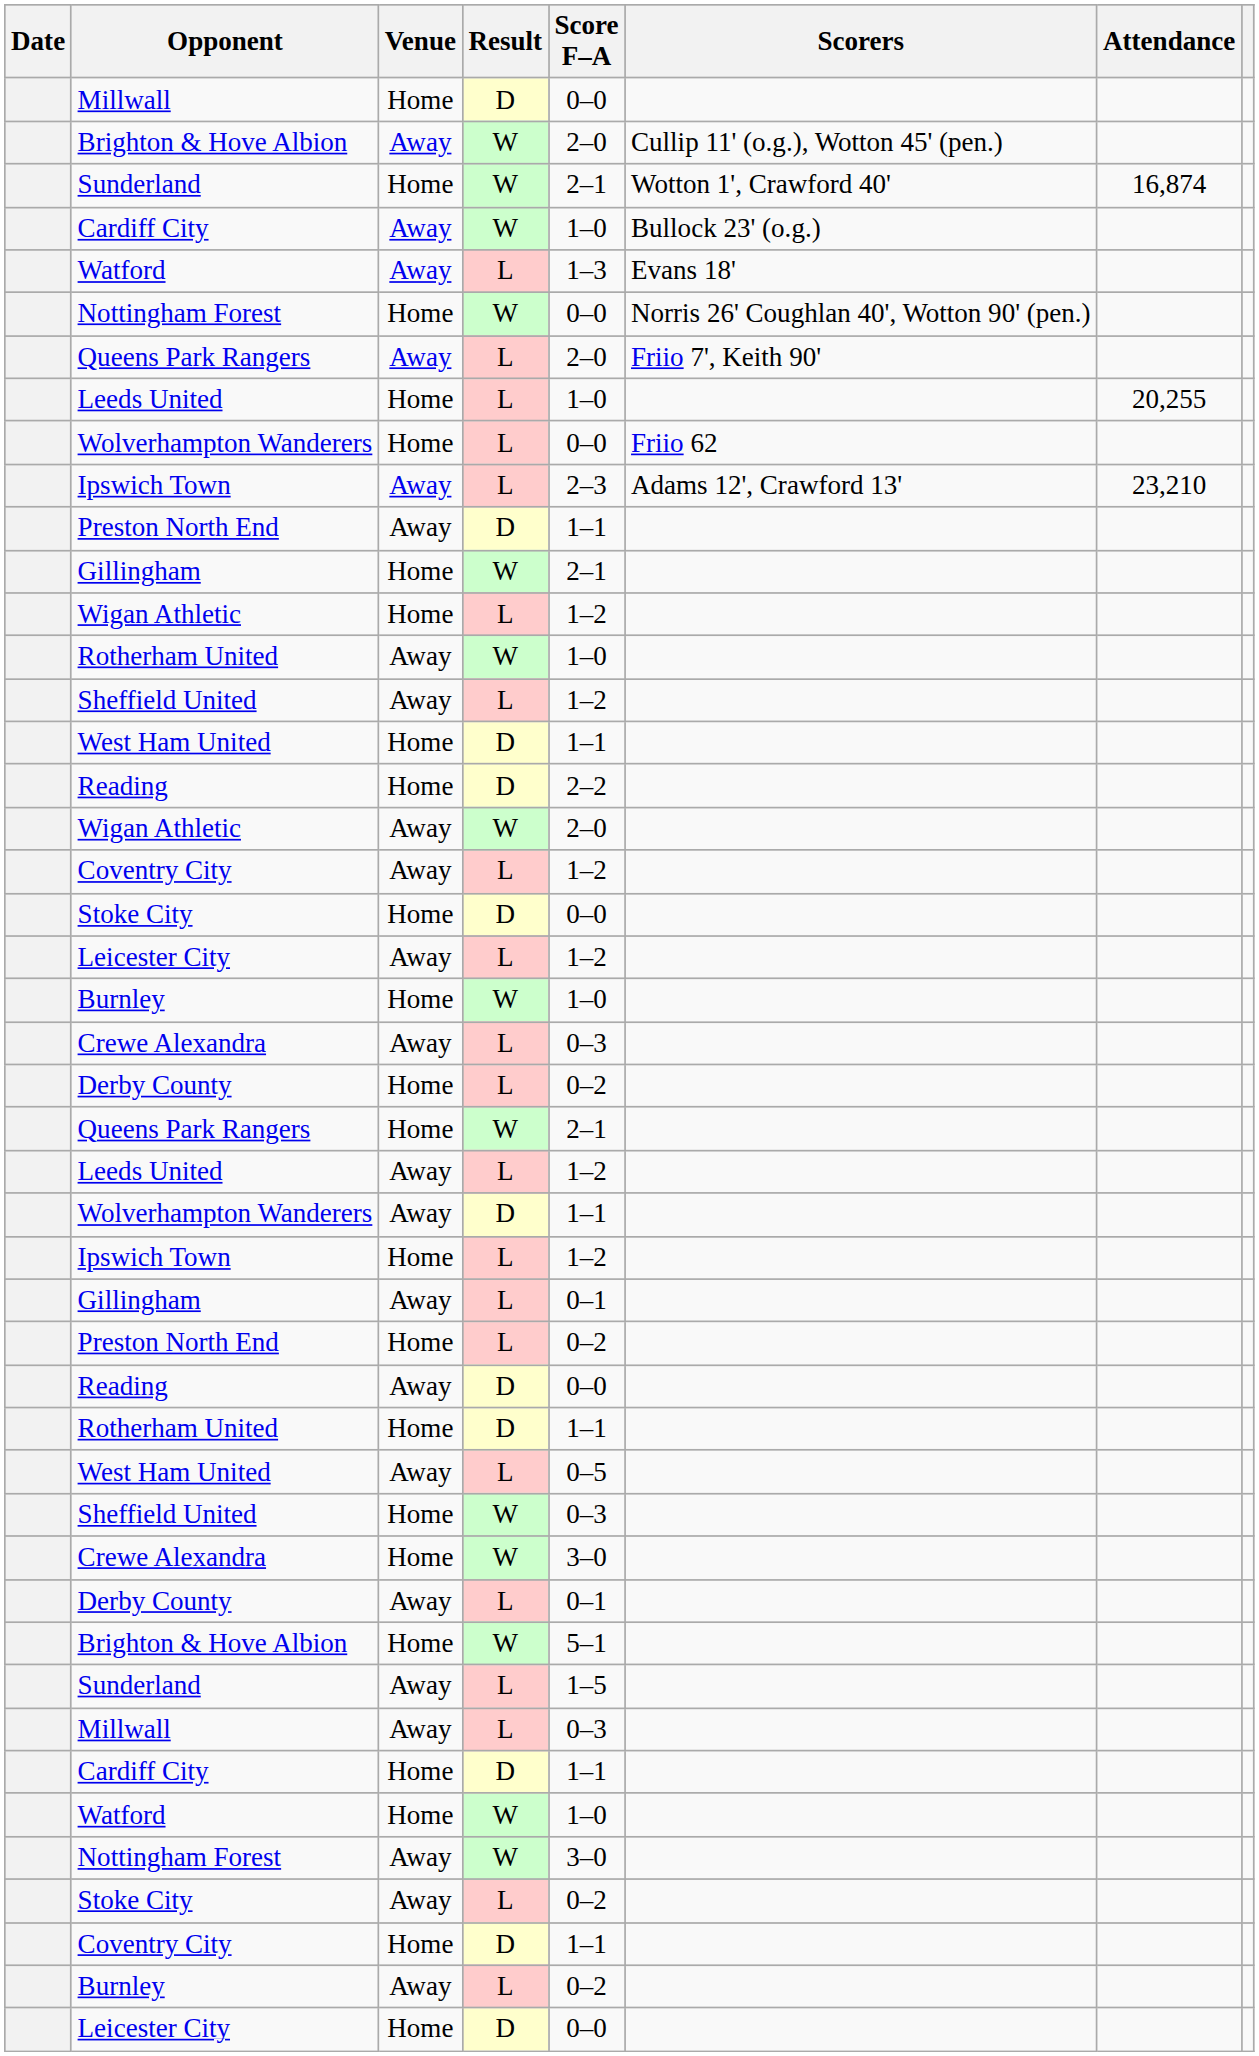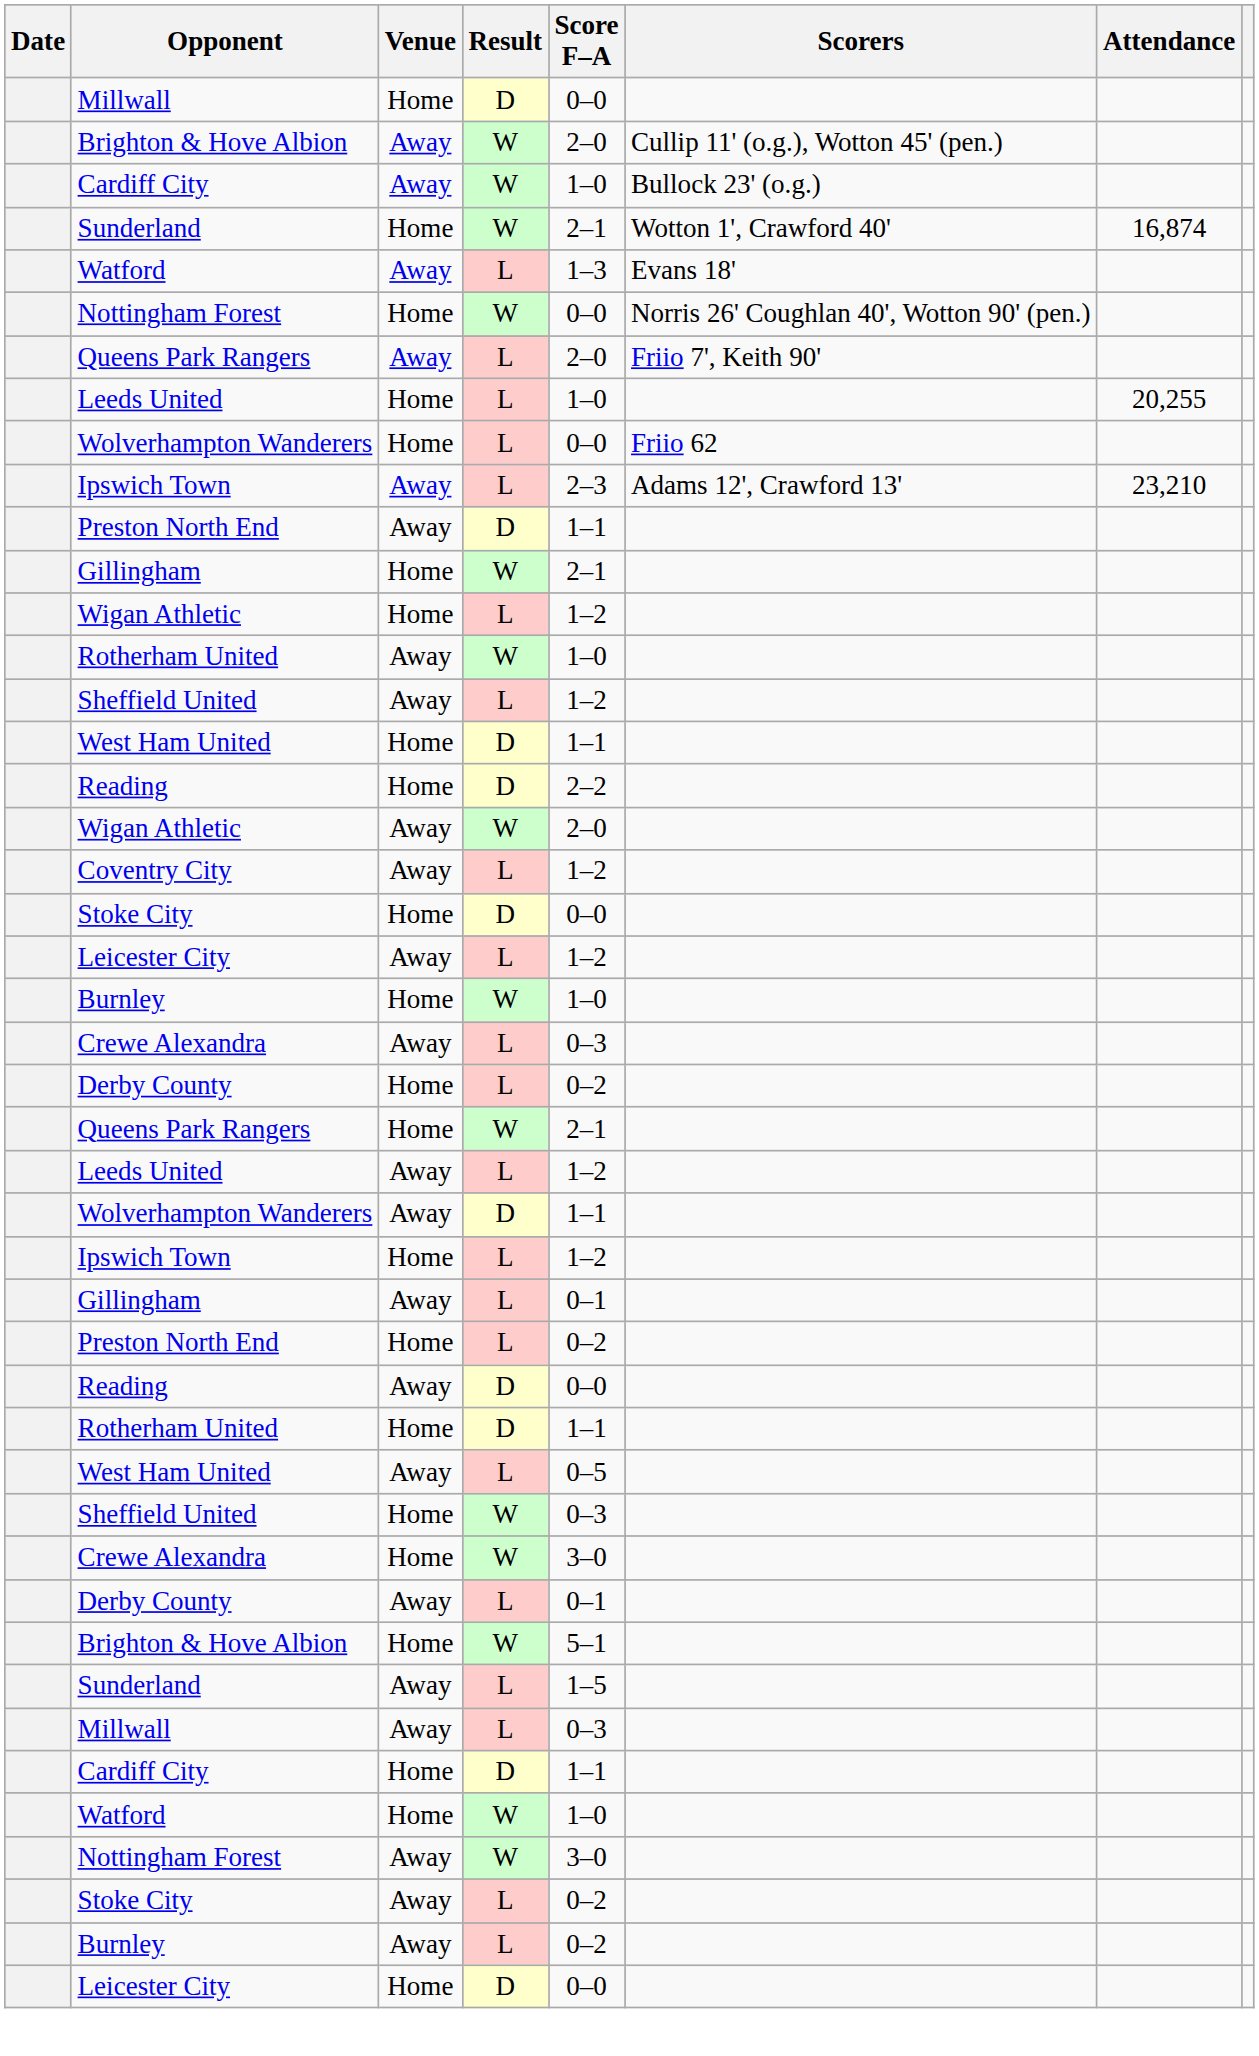rows swapped: Cardiff City / Away <-> Sunderland / Home
- row: Coventry City | Home | D | 1–1
